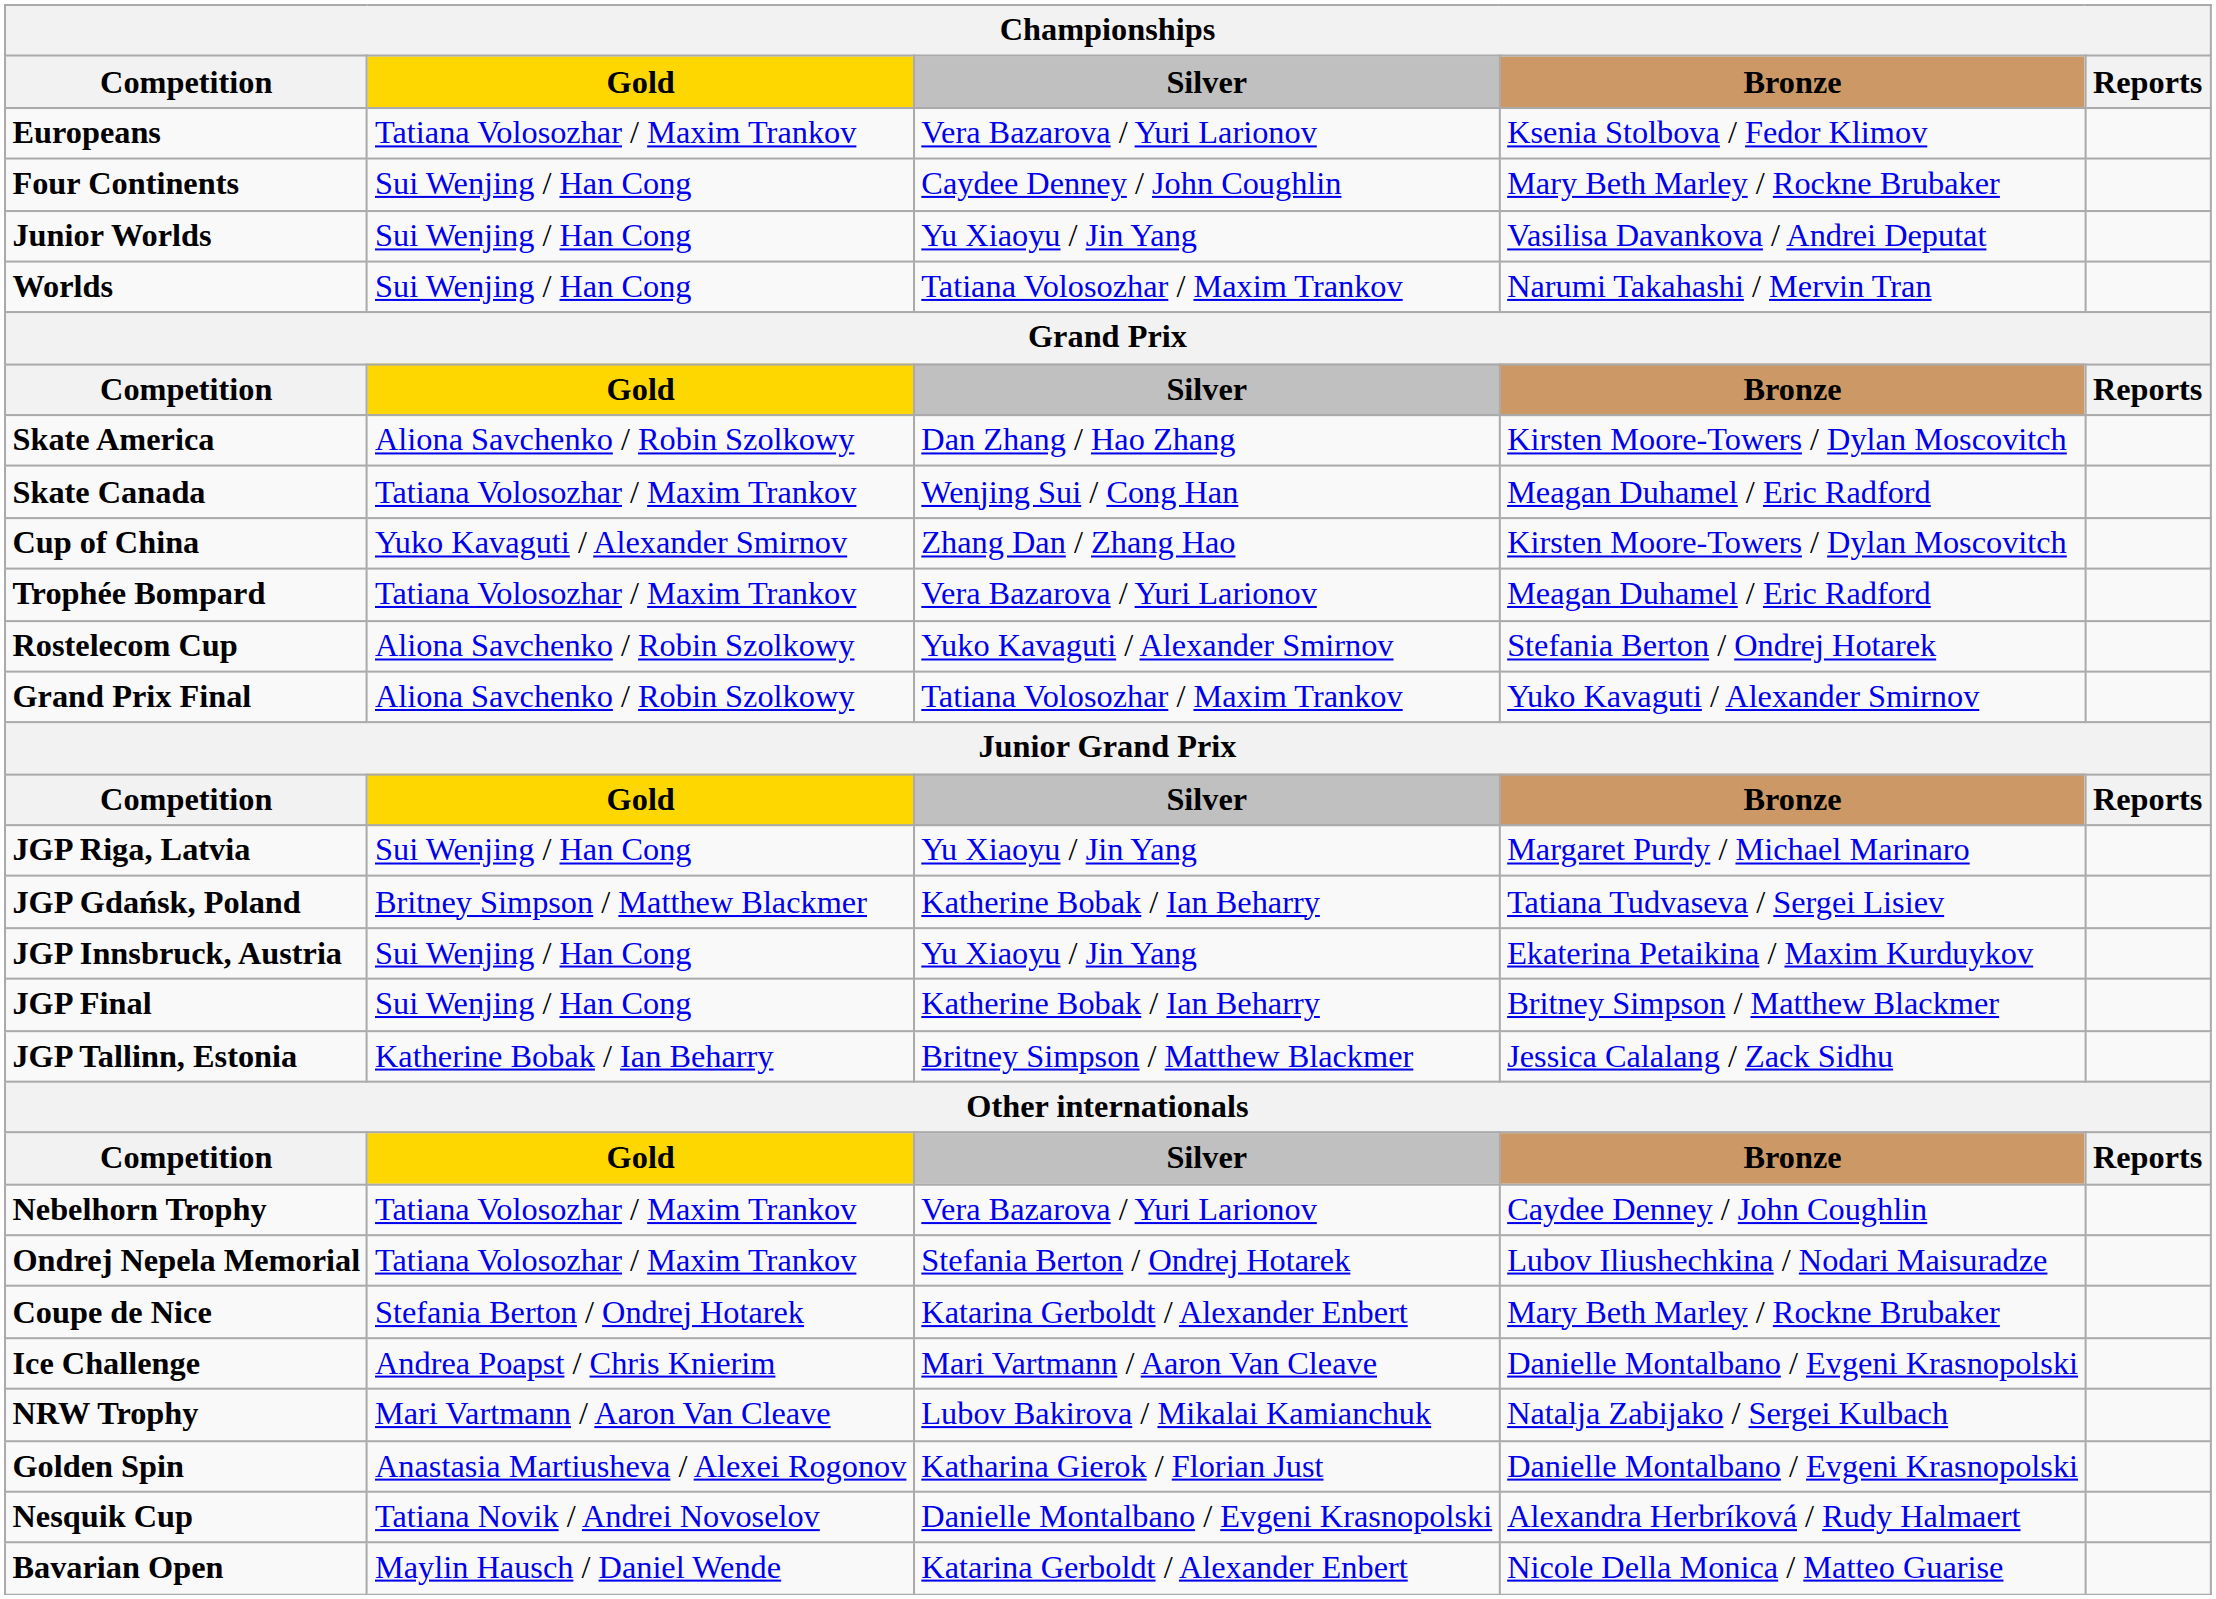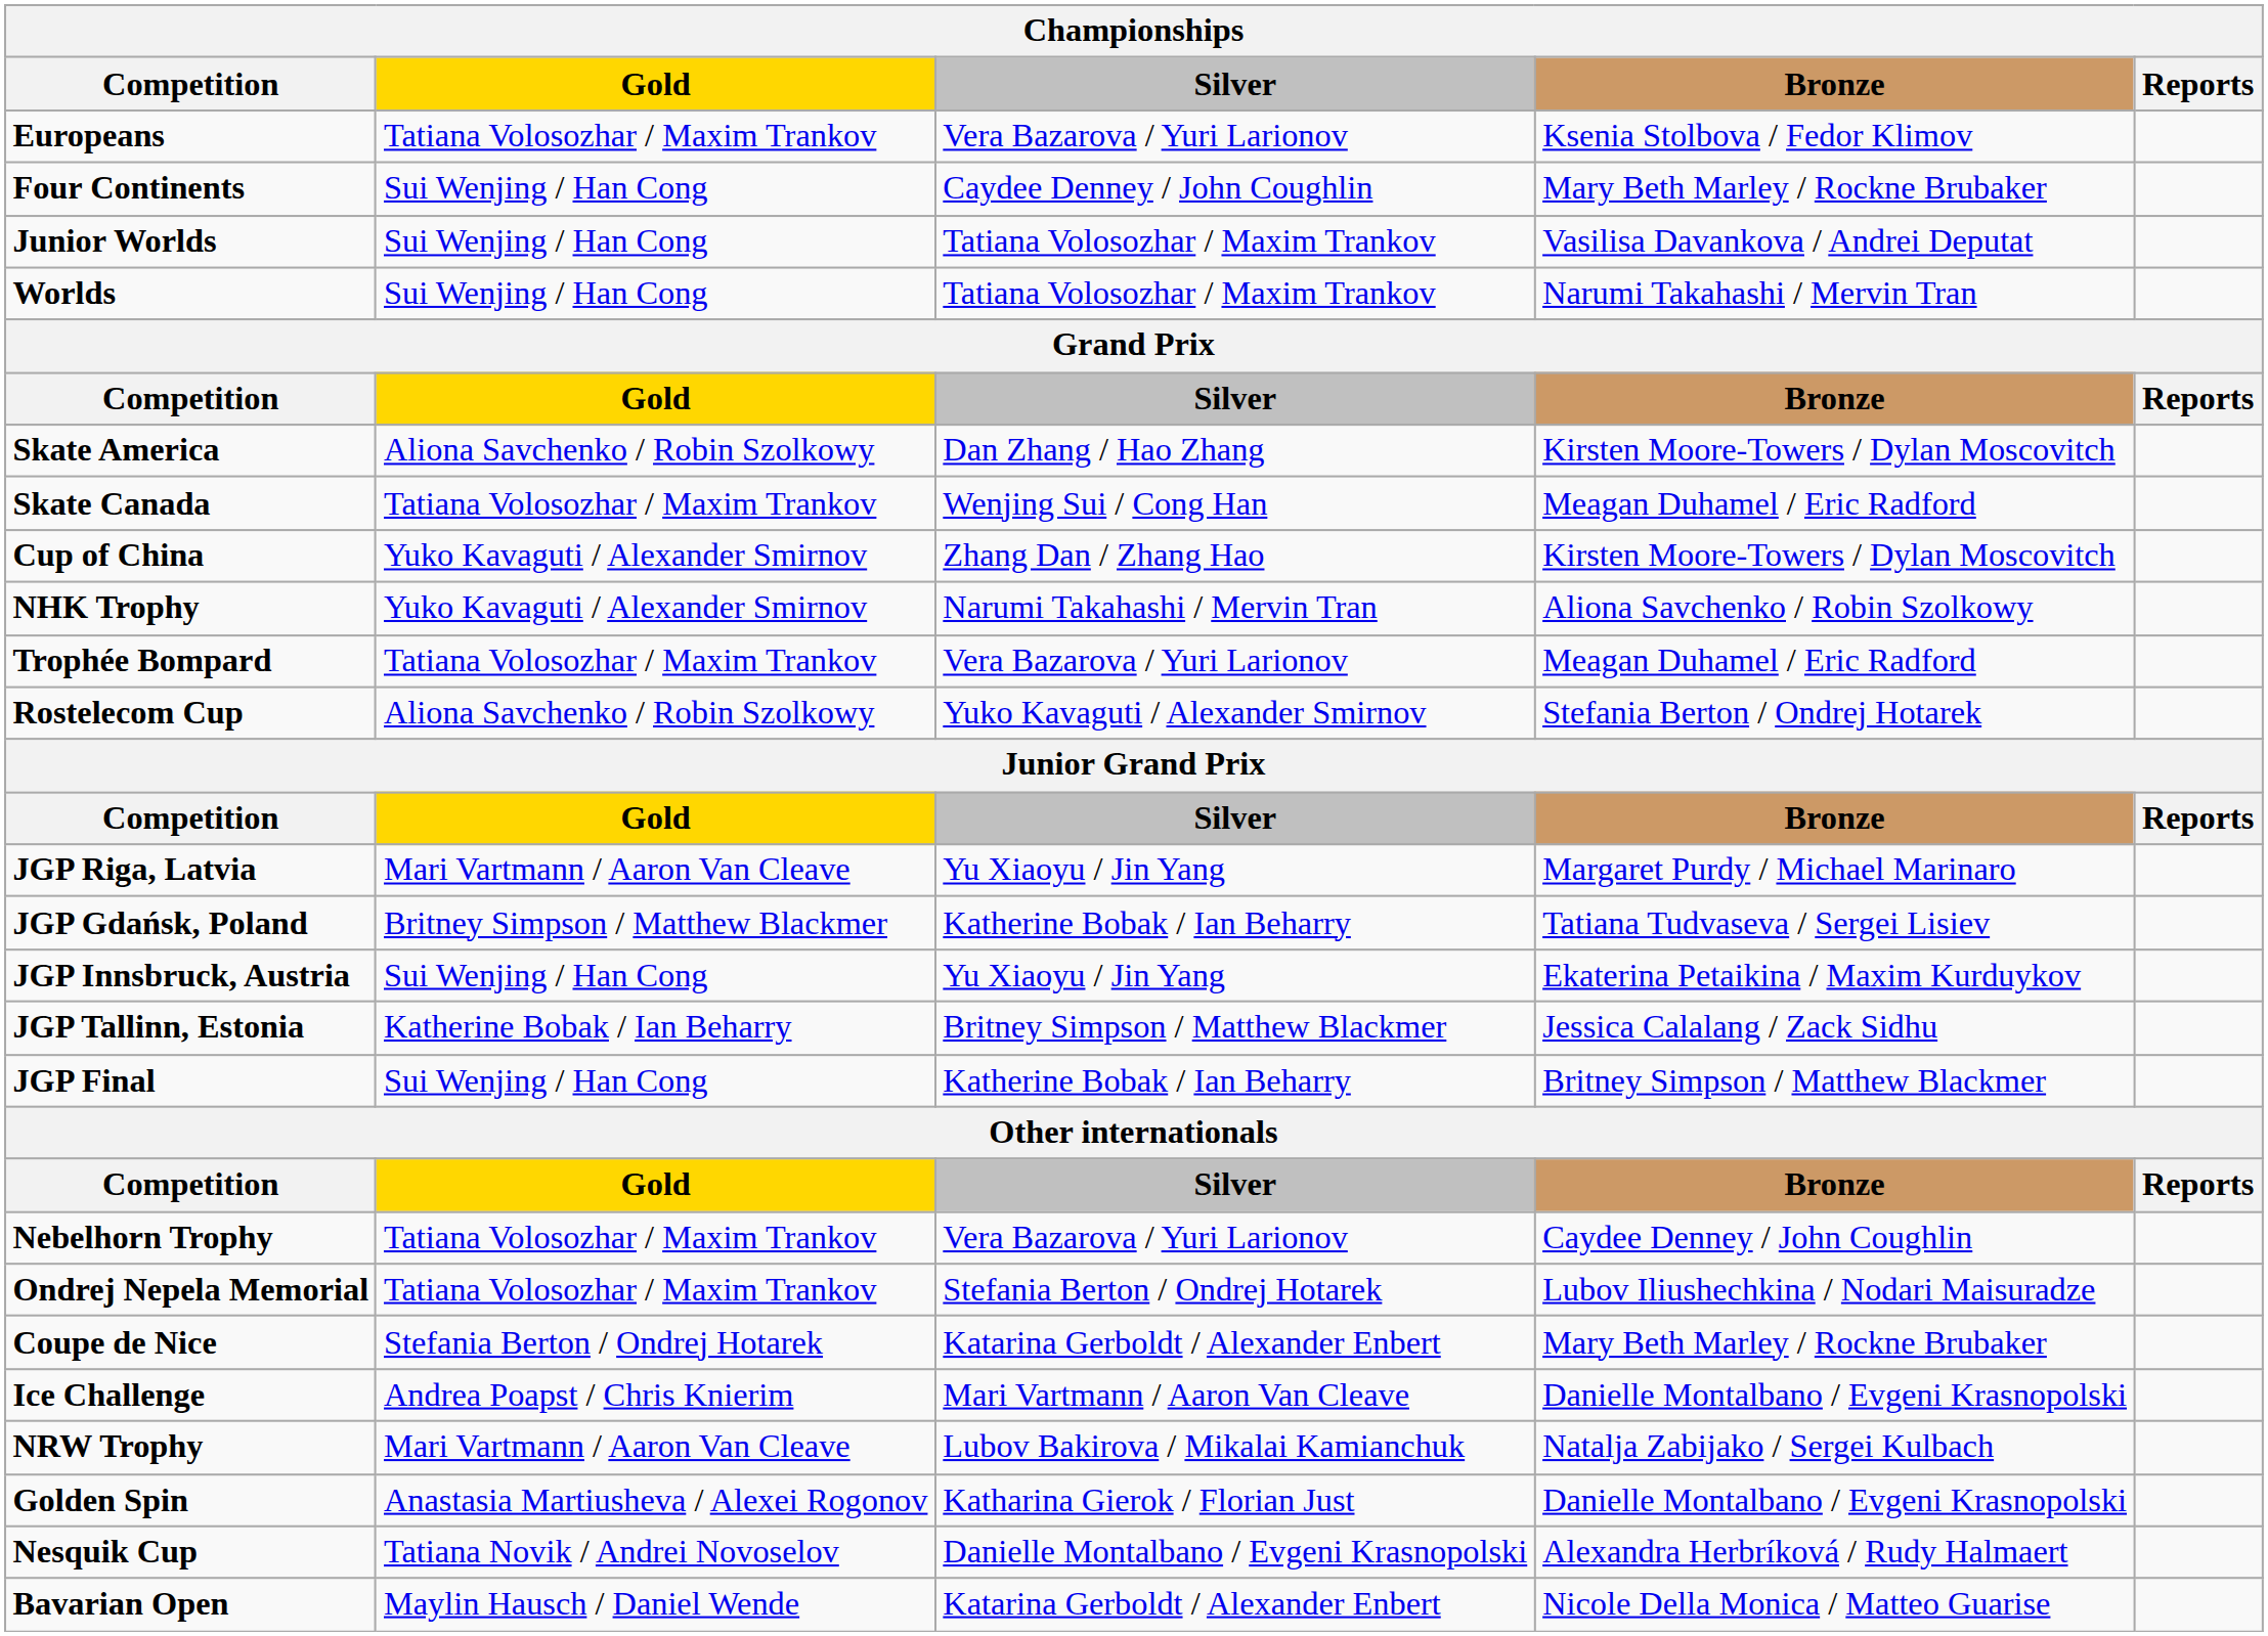Junior Worlds | Silver: Yu Xiaoyu / Jin Yang -> Tatiana Volosozhar / Maxim Trankov
+ row: NHK Trophy | Yuko Kavaguti / Alexander Smirnov | Narumi Takahashi / Mervin Tran | Aliona Savchenko / Robin Szolkowy
- row: Grand Prix Final | Aliona Savchenko / Robin Szolkowy | Tatiana Volosozhar / Maxim Trankov | Yuko Kavaguti / Alexander Smirnov
JGP Riga, Latvia | Gold: Sui Wenjing / Han Cong -> Mari Vartmann / Aaron Van Cleave
rows swapped: JGP Tallinn, Estonia <-> JGP Final
